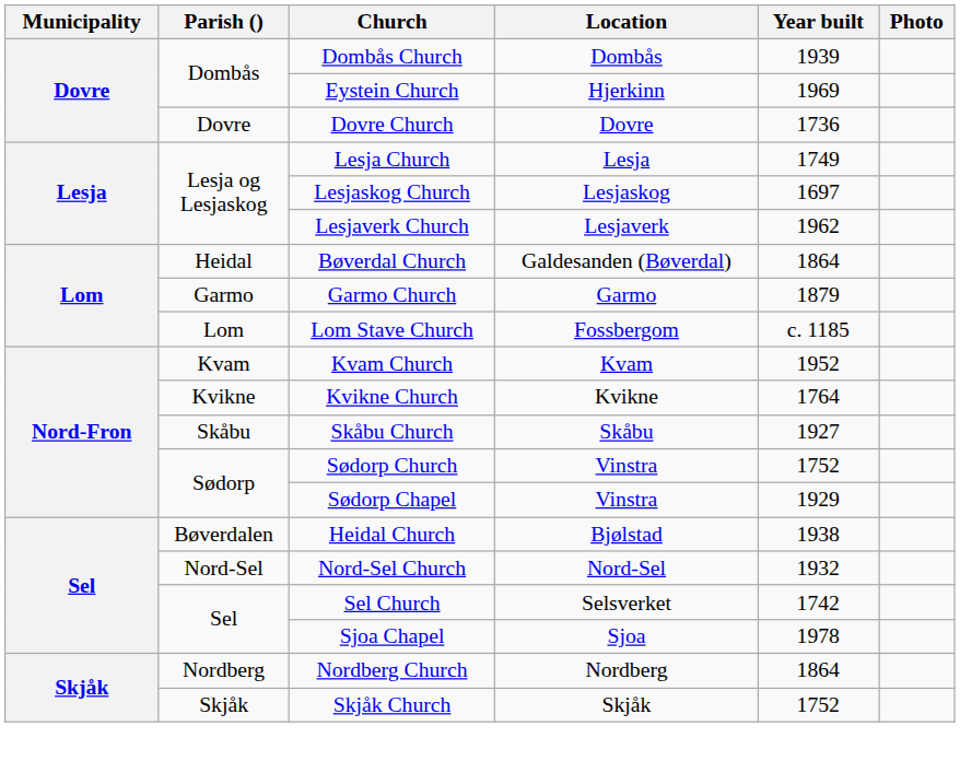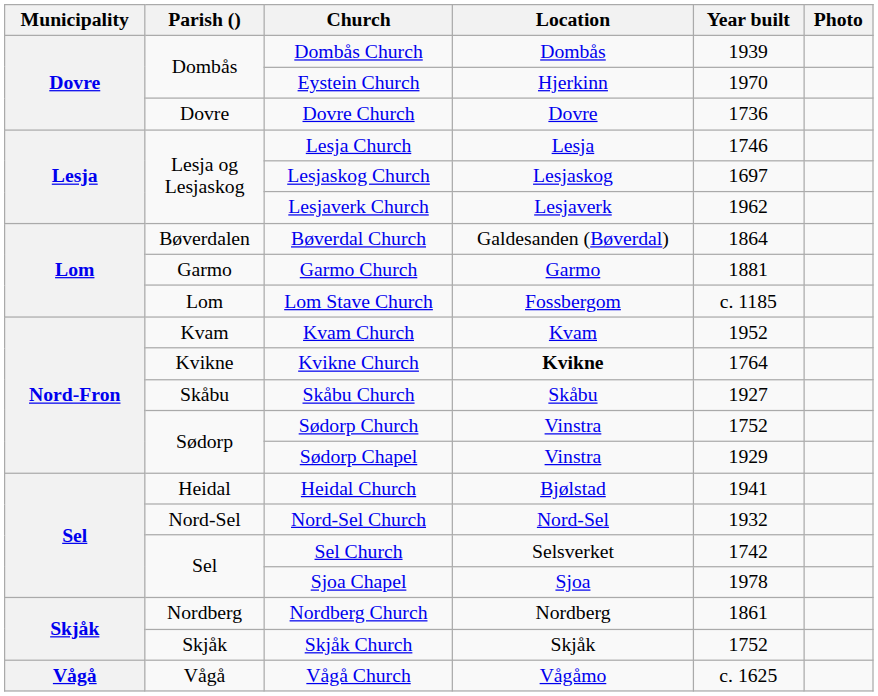Eystein Church | Year built: 1969 -> 1970
Lesja Church | Year built: 1749 -> 1746
Bøverdal Church | Parish (): Heidal -> Bøverdalen
Garmo Church | Year built: 1879 -> 1881
Kvikne Church | Location: normal -> bold
Heidal Church | Parish (): Bøverdalen -> Heidal
Heidal Church | Year built: 1938 -> 1941
Nordberg Church | Year built: 1864 -> 1861
+ row: Vågå | Vågå | Vågå Church | Vågåmo | c. 1625
